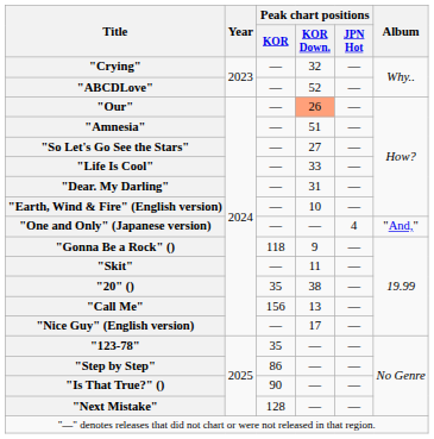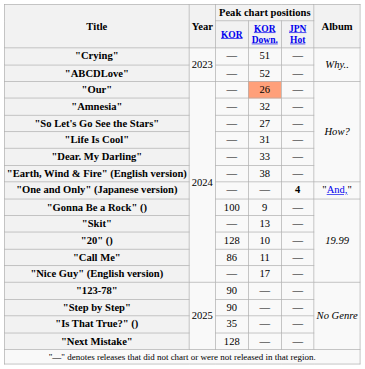"Crying" | Peak chart positions / KOR Down.: 32 -> 51
"Amnesia" | Peak chart positions / KOR Down.: 51 -> 32
"Life Is Cool" | Peak chart positions / KOR Down.: 33 -> 31
"Dear. My Darling" | Peak chart positions / KOR Down.: 31 -> 33
"Earth, Wind & Fire" (English version) | Peak chart positions / KOR Down.: 10 -> 38
"One and Only" (Japanese version) | Peak chart positions / JPN Hot: normal -> bold
"Gonna Be a Rock" () | Peak chart positions / KOR: 118 -> 100
"Skit" | Peak chart positions / KOR Down.: 11 -> 13
"20" () | Peak chart positions / KOR: 35 -> 128
"20" () | Peak chart positions / KOR Down.: 38 -> 10
"Call Me" | Peak chart positions / KOR: 156 -> 86
"Call Me" | Peak chart positions / KOR Down.: 13 -> 11
"123-78" | Peak chart positions / KOR: 35 -> 90
"Step by Step" | Peak chart positions / KOR: 86 -> 90
"Is That True?" () | Peak chart positions / KOR: 90 -> 35
